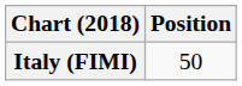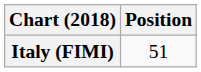Italy (FIMI) | Position: 50 -> 51
